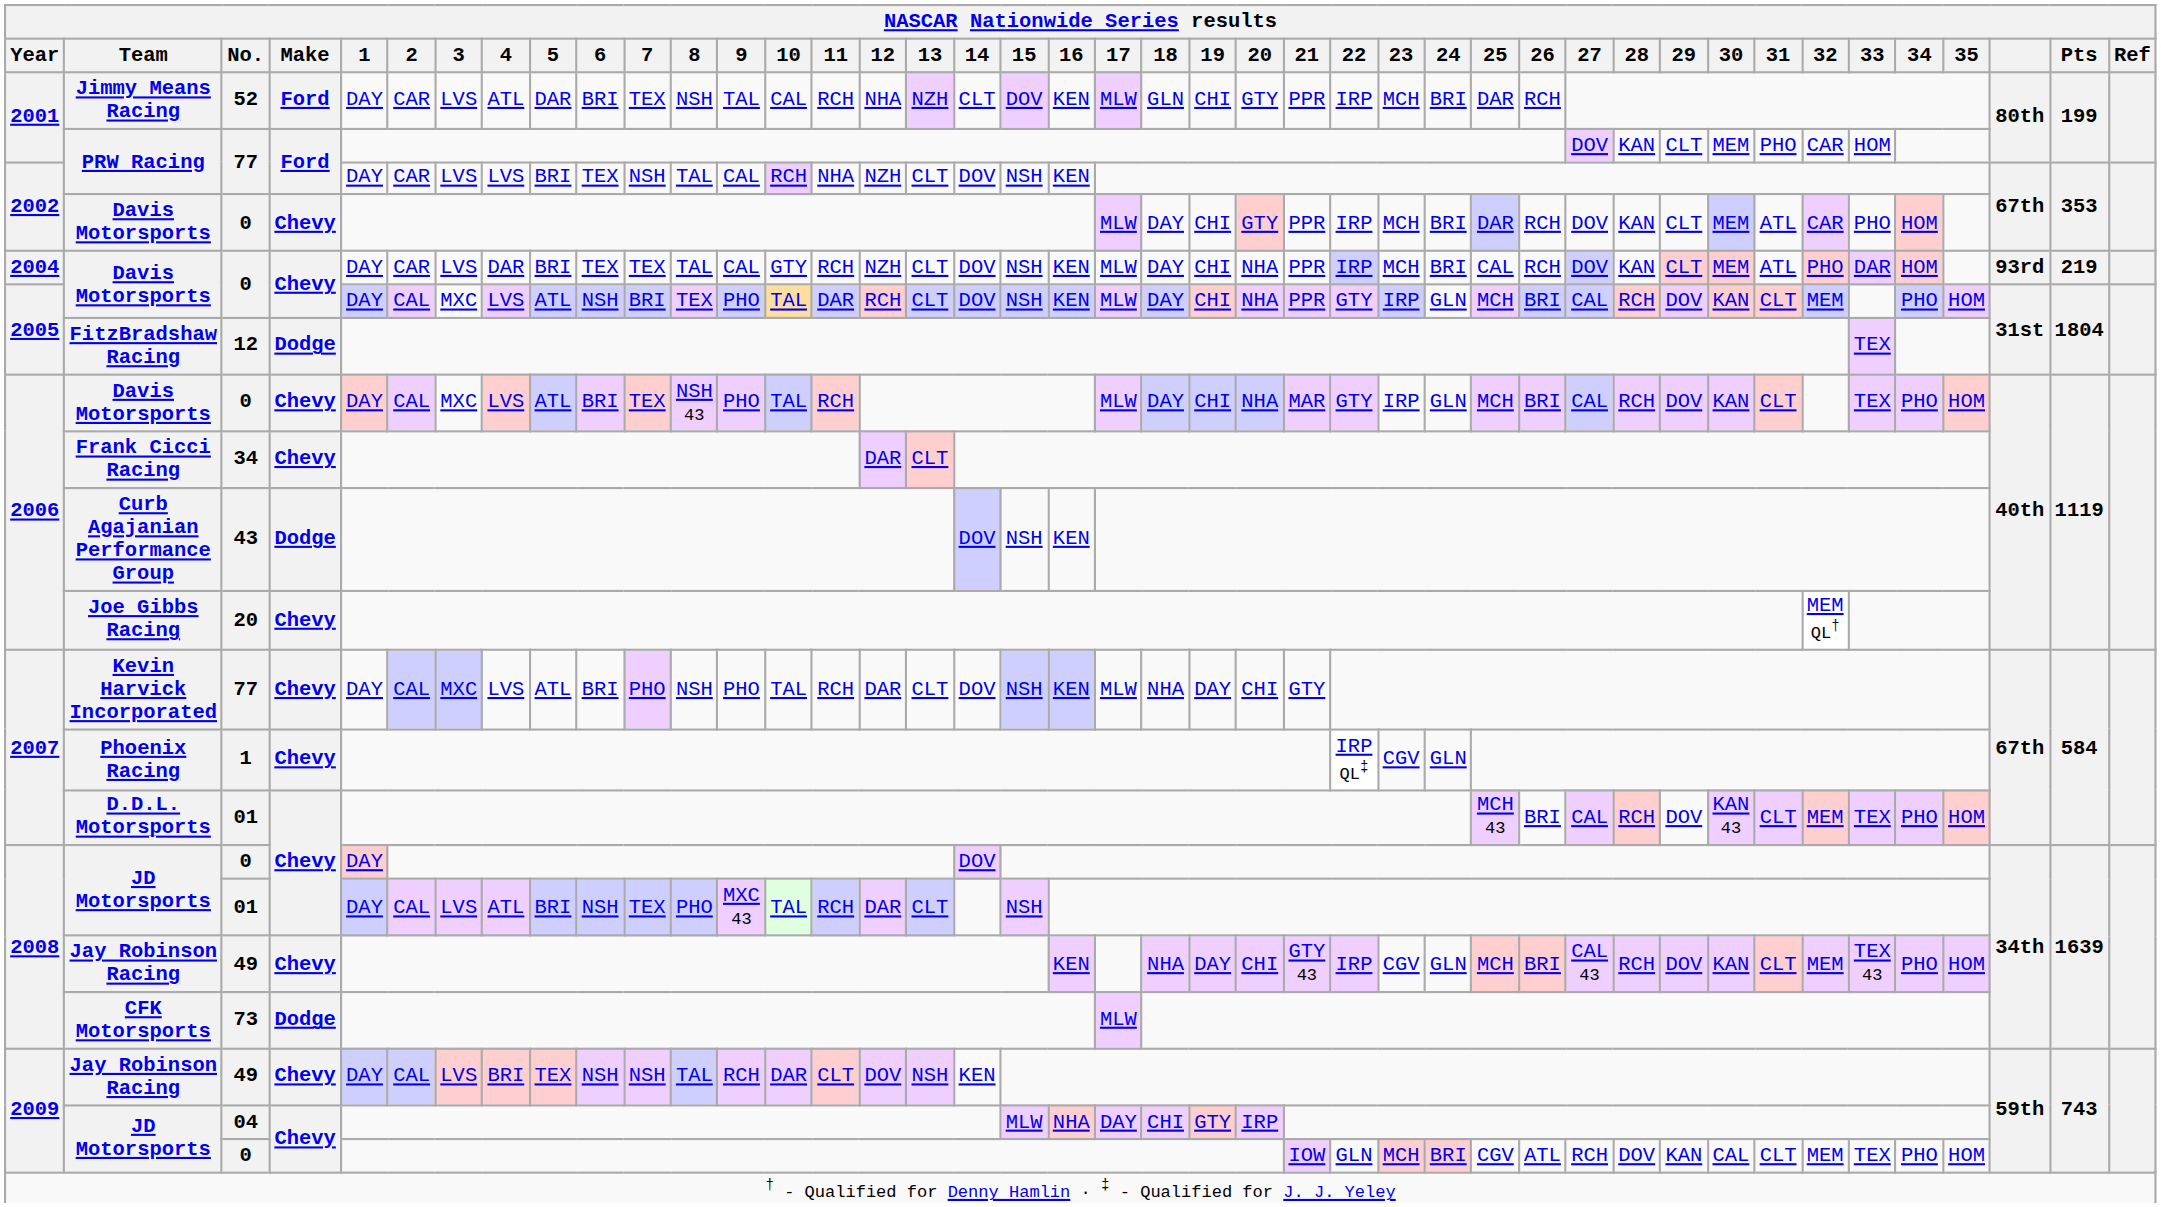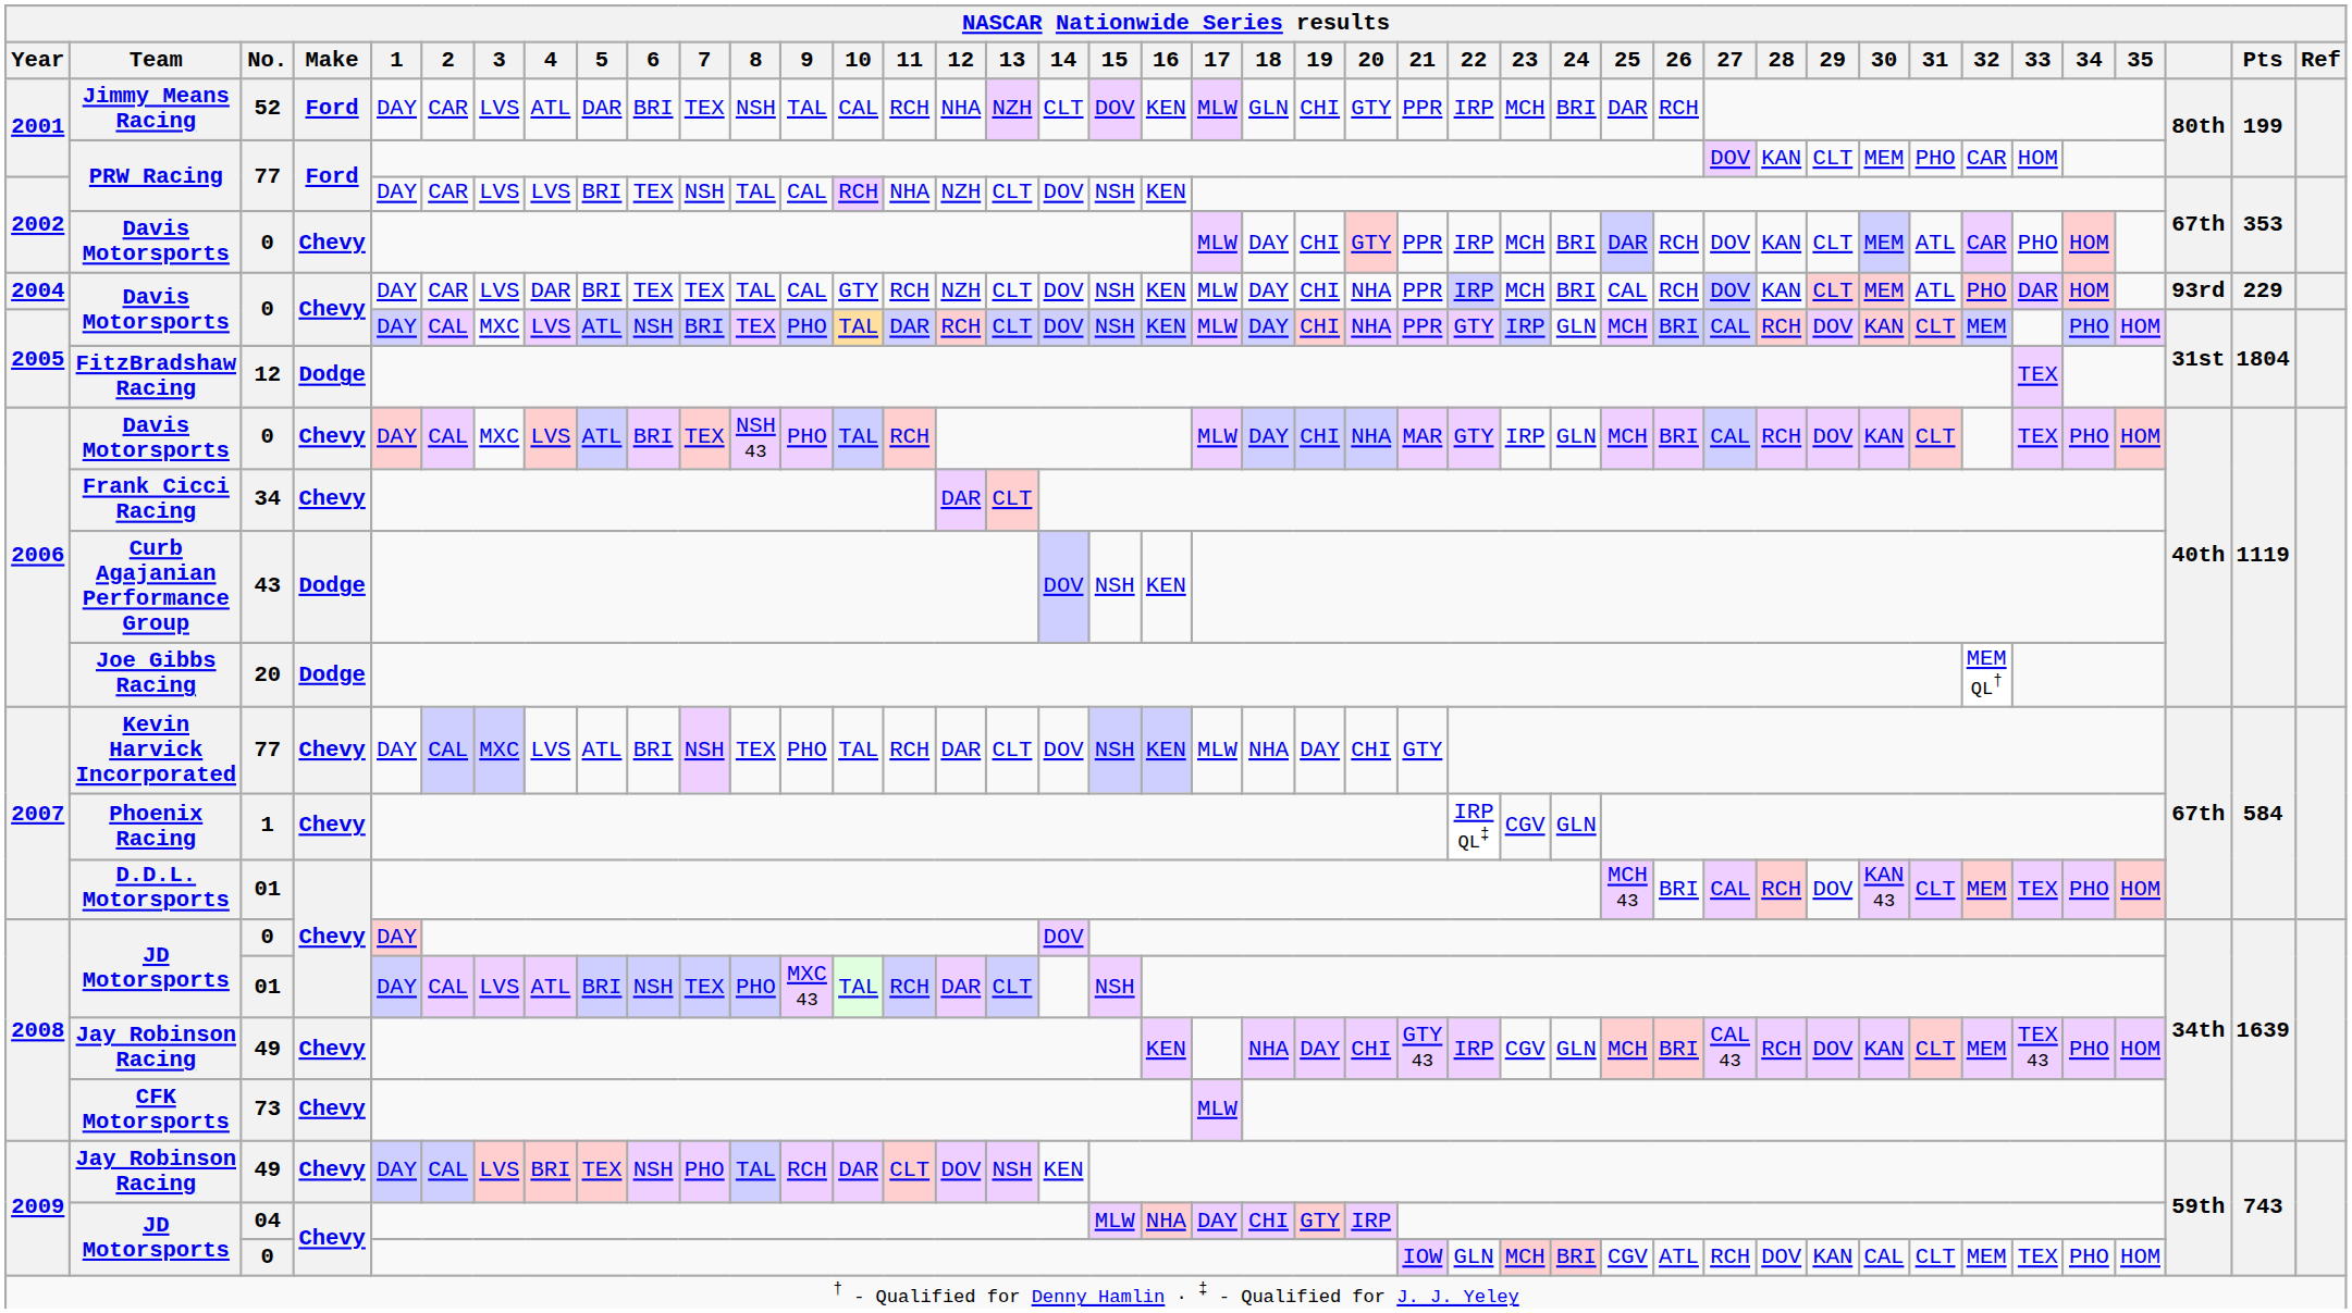2004 / Davis Motorsports | Pts: 219 -> 229
Joe Gibbs Racing | Make: Chevy -> Dodge
Kevin Harvick Incorporated | 7: PHO -> NSH
Kevin Harvick Incorporated | 8: NSH -> TEX
CFK Motorsports | Make: Dodge -> Chevy
2009 / Jay Robinson Racing | 7: NSH -> PHO
